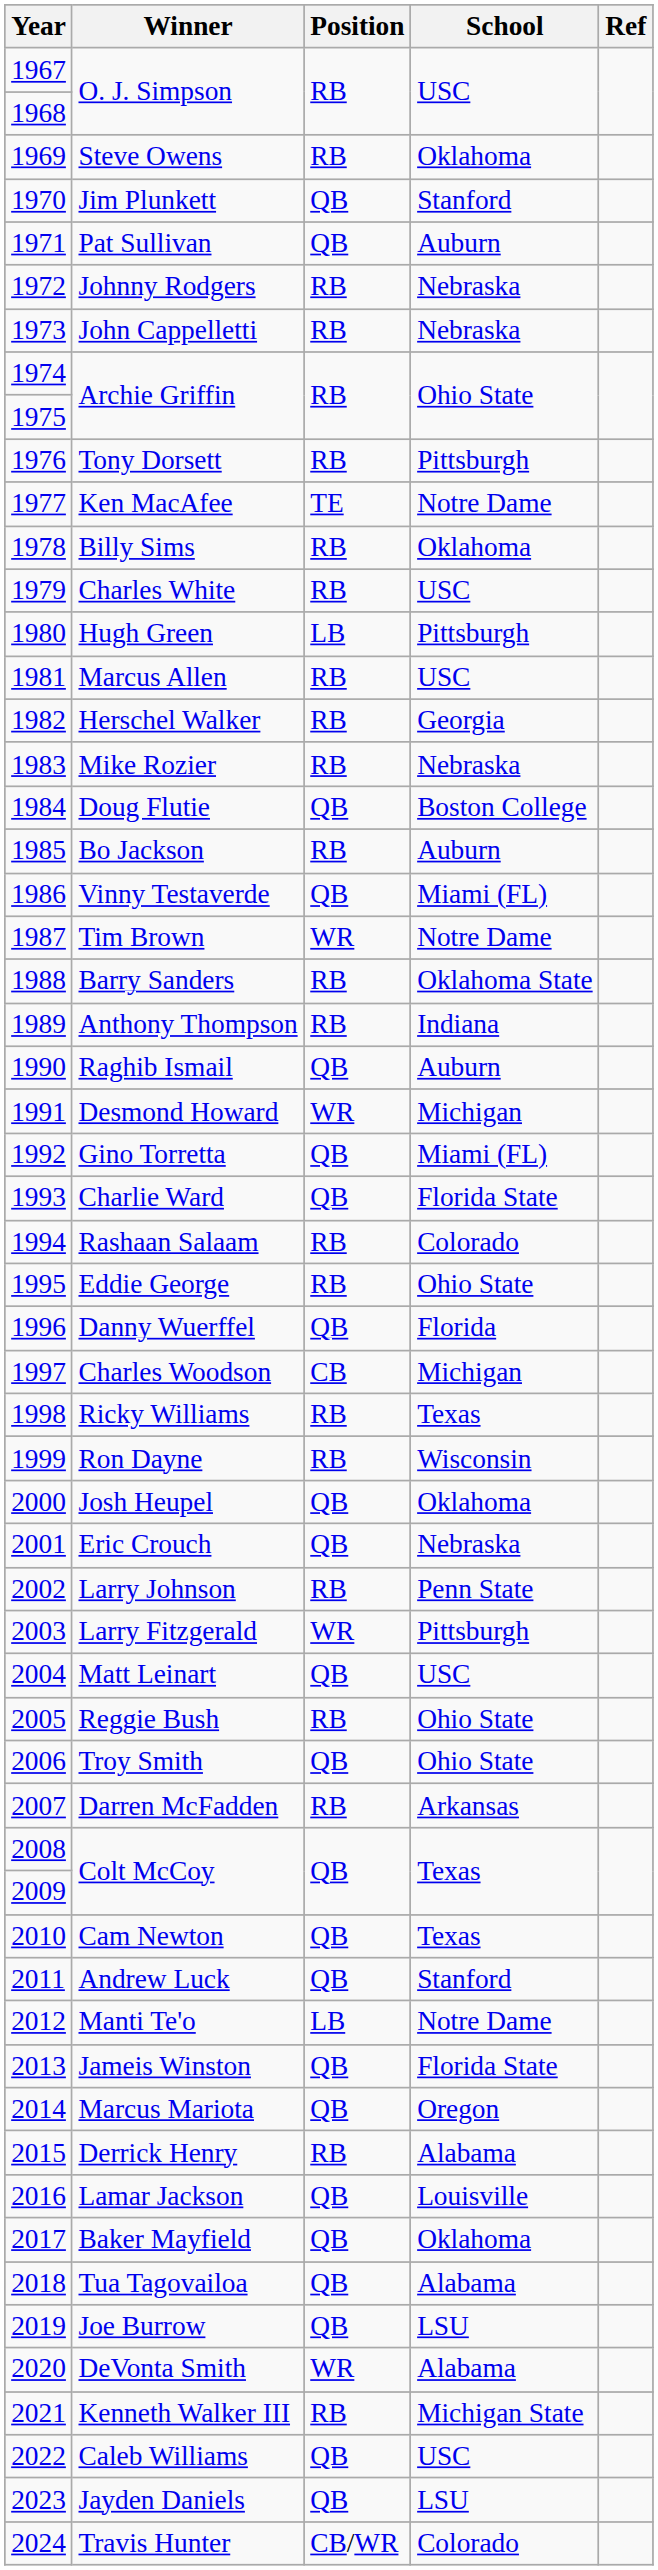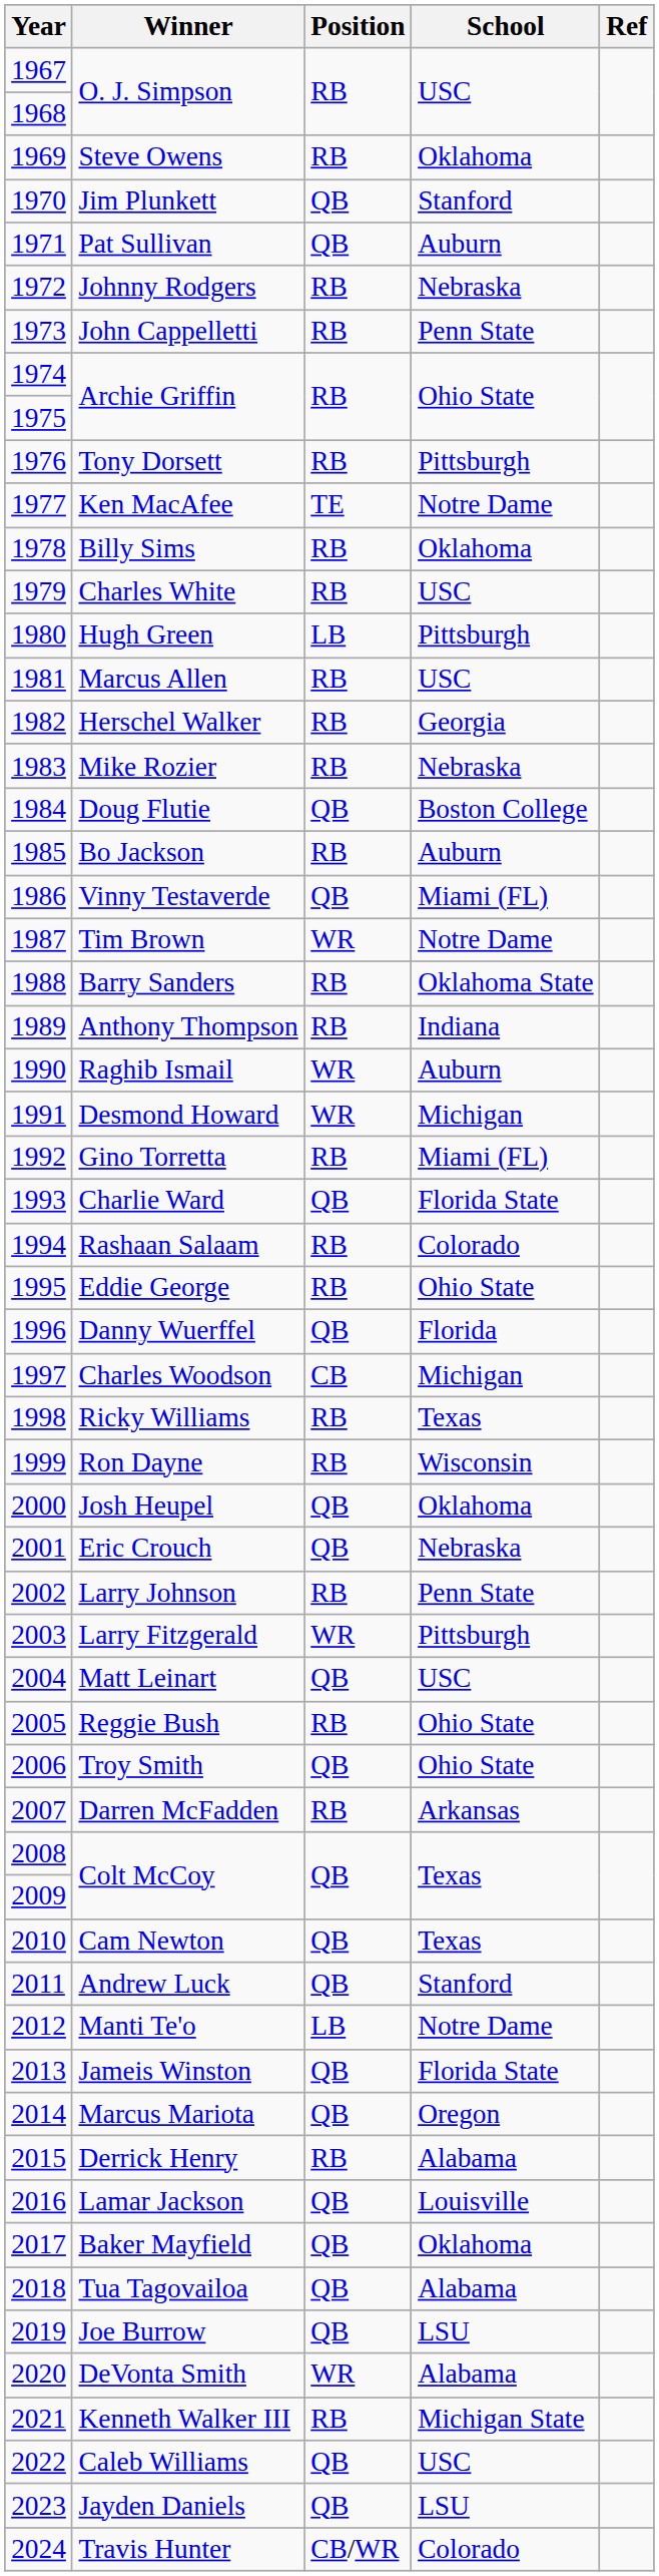John Cappelletti | School: Nebraska -> Penn State
Raghib Ismail | Position: QB -> WR
Gino Torretta | Position: QB -> RB
